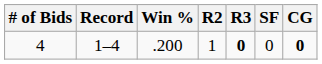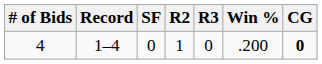columns swapped: Win % <-> SF
4 | R3: bold -> normal
